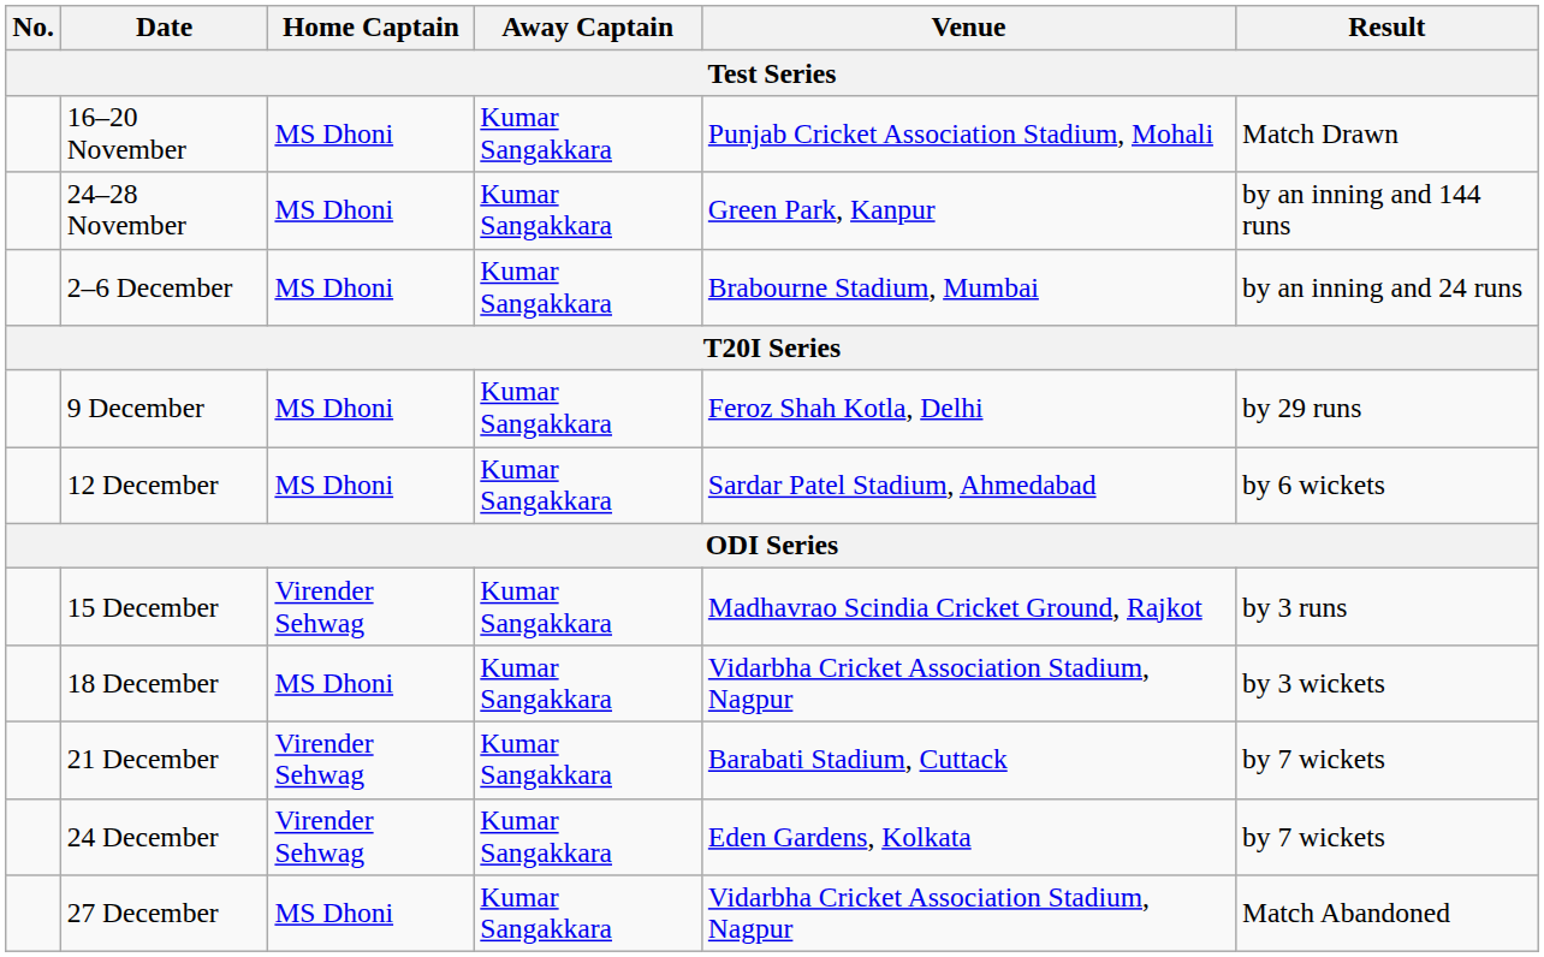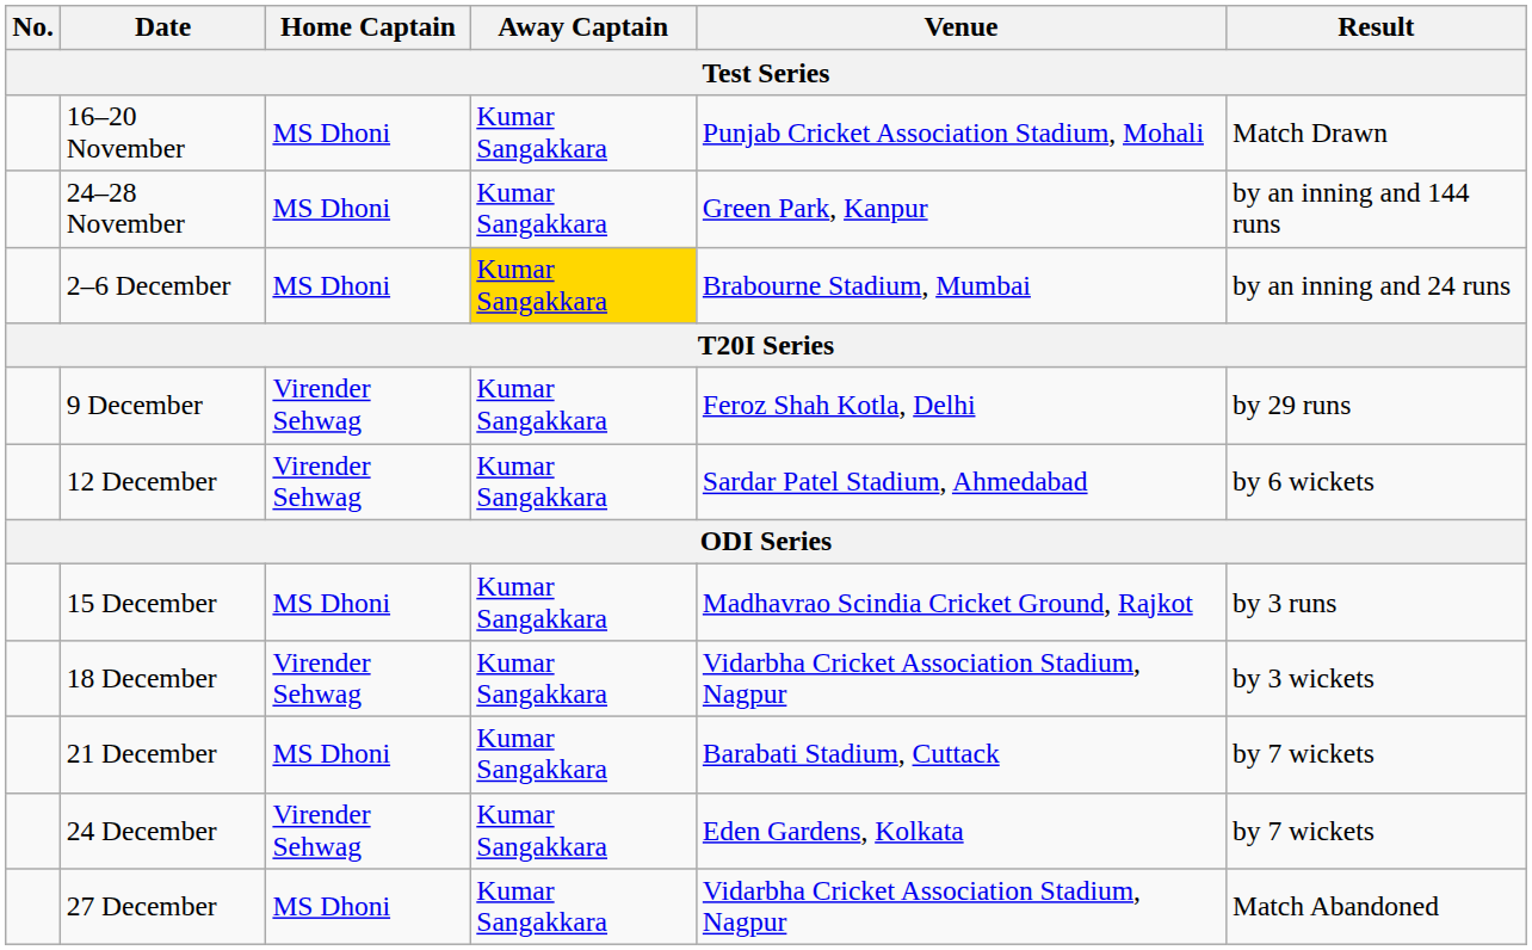2–6 December | Away Captain: no background -> gold background
9 December | Home Captain: MS Dhoni -> Virender Sehwag
12 December | Home Captain: MS Dhoni -> Virender Sehwag
15 December | Home Captain: Virender Sehwag -> MS Dhoni
18 December | Home Captain: MS Dhoni -> Virender Sehwag
21 December | Home Captain: Virender Sehwag -> MS Dhoni
